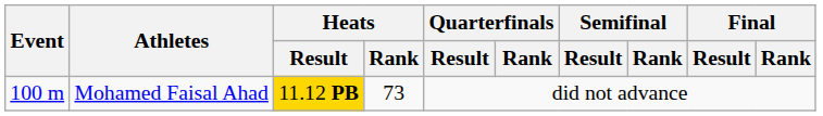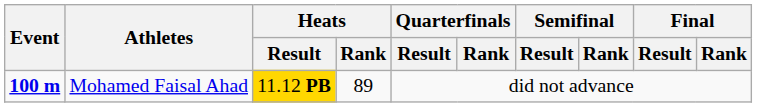Mohamed Faisal Ahad | Event: normal -> bold
Mohamed Faisal Ahad | Heats / Rank: 73 -> 89
